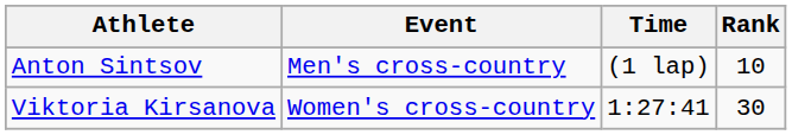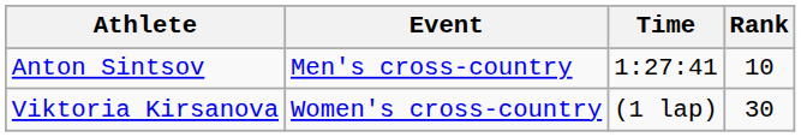Anton Sintsov | Time: (1 lap) -> 1:27:41
Viktoria Kirsanova | Time: 1:27:41 -> (1 lap)
